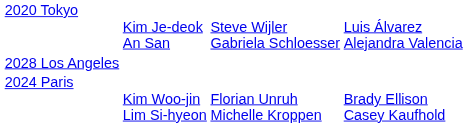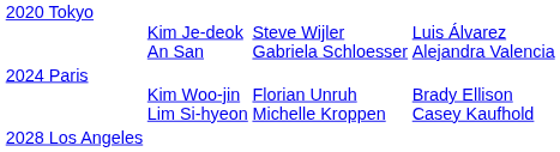rows swapped: 2024 Paris <-> 2028 Los Angeles
